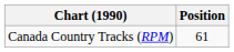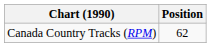Canada Country Tracks (RPM) | Position: 61 -> 62
